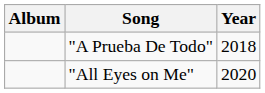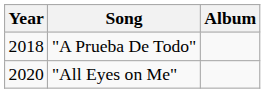columns swapped: Year <-> Album
